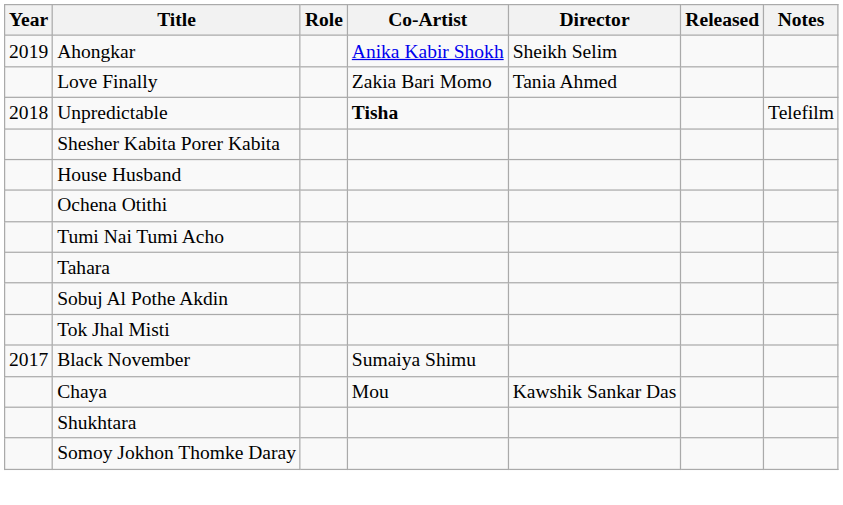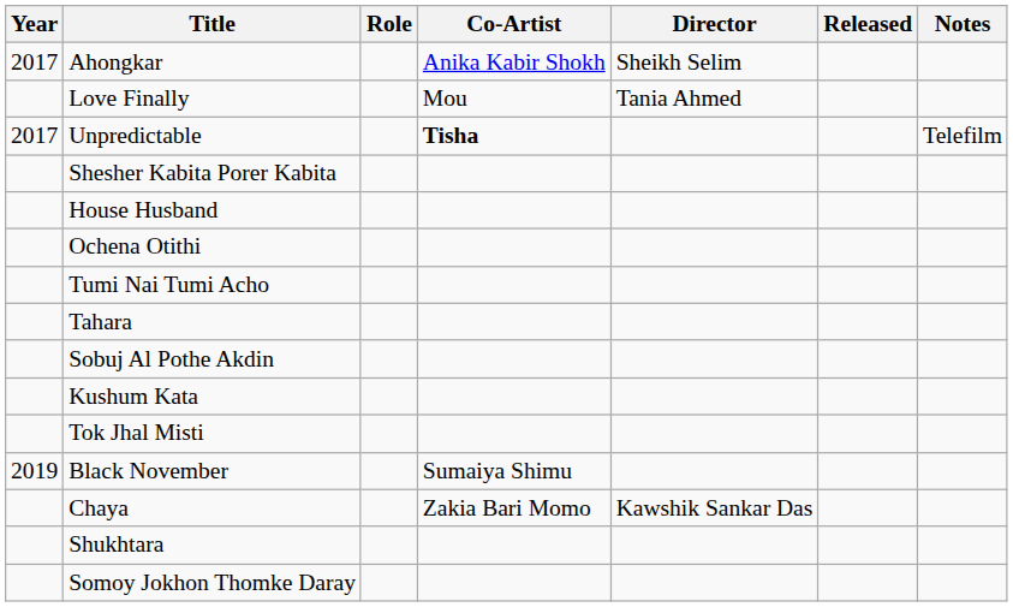Ahongkar | Year: 2019 -> 2017
Love Finally | Co-Artist: Zakia Bari Momo -> Mou
Unpredictable | Year: 2018 -> 2017
+ row: Kushum Kata
Black November | Year: 2017 -> 2019
Chaya | Co-Artist: Mou -> Zakia Bari Momo
